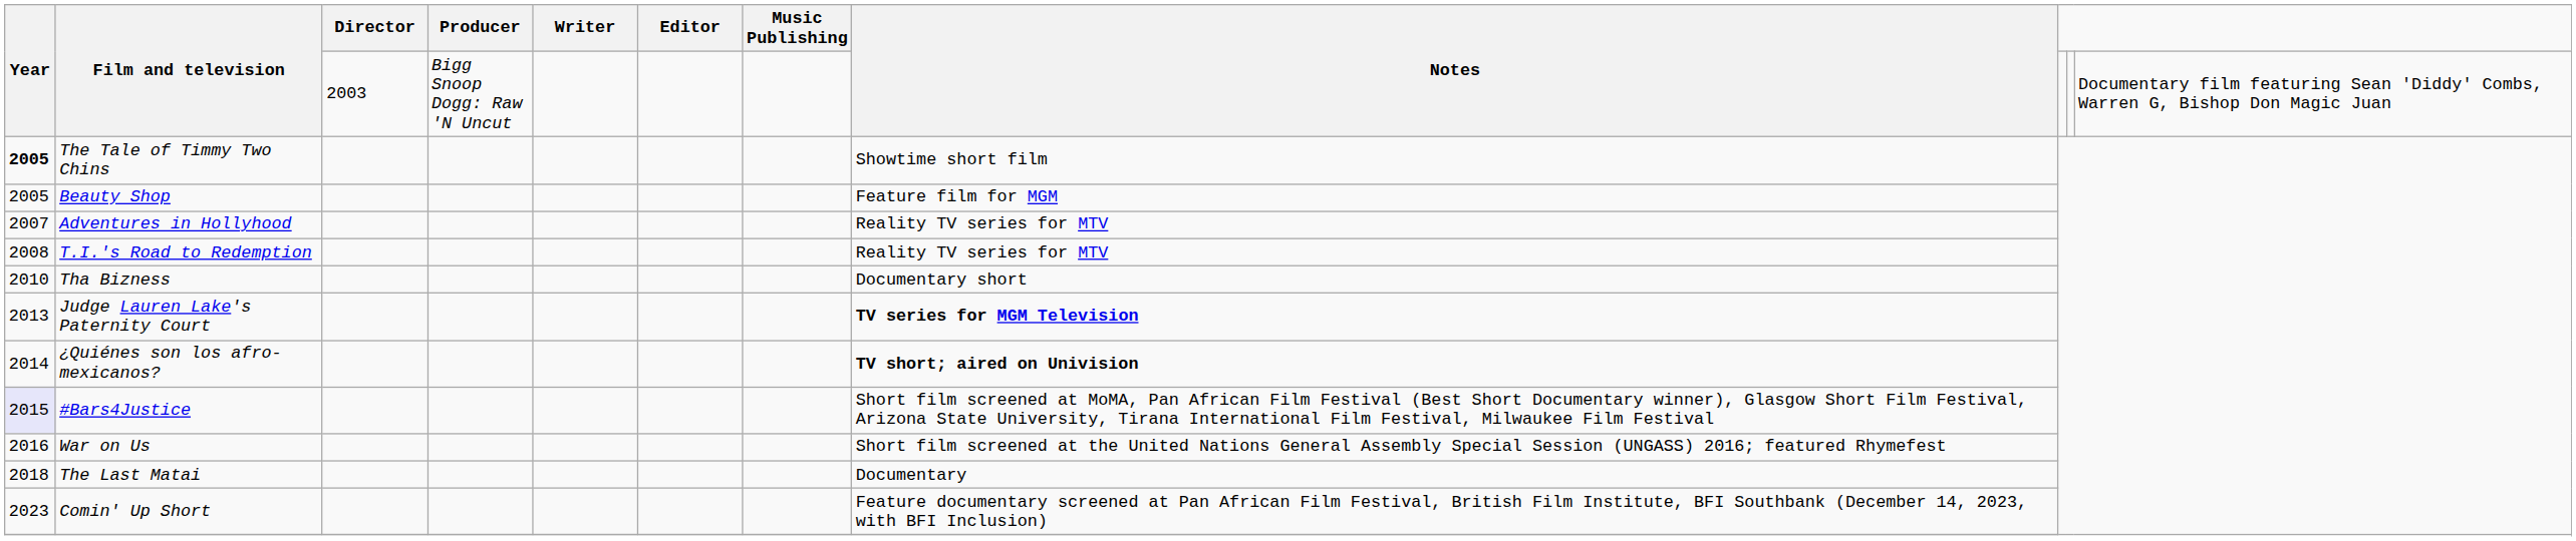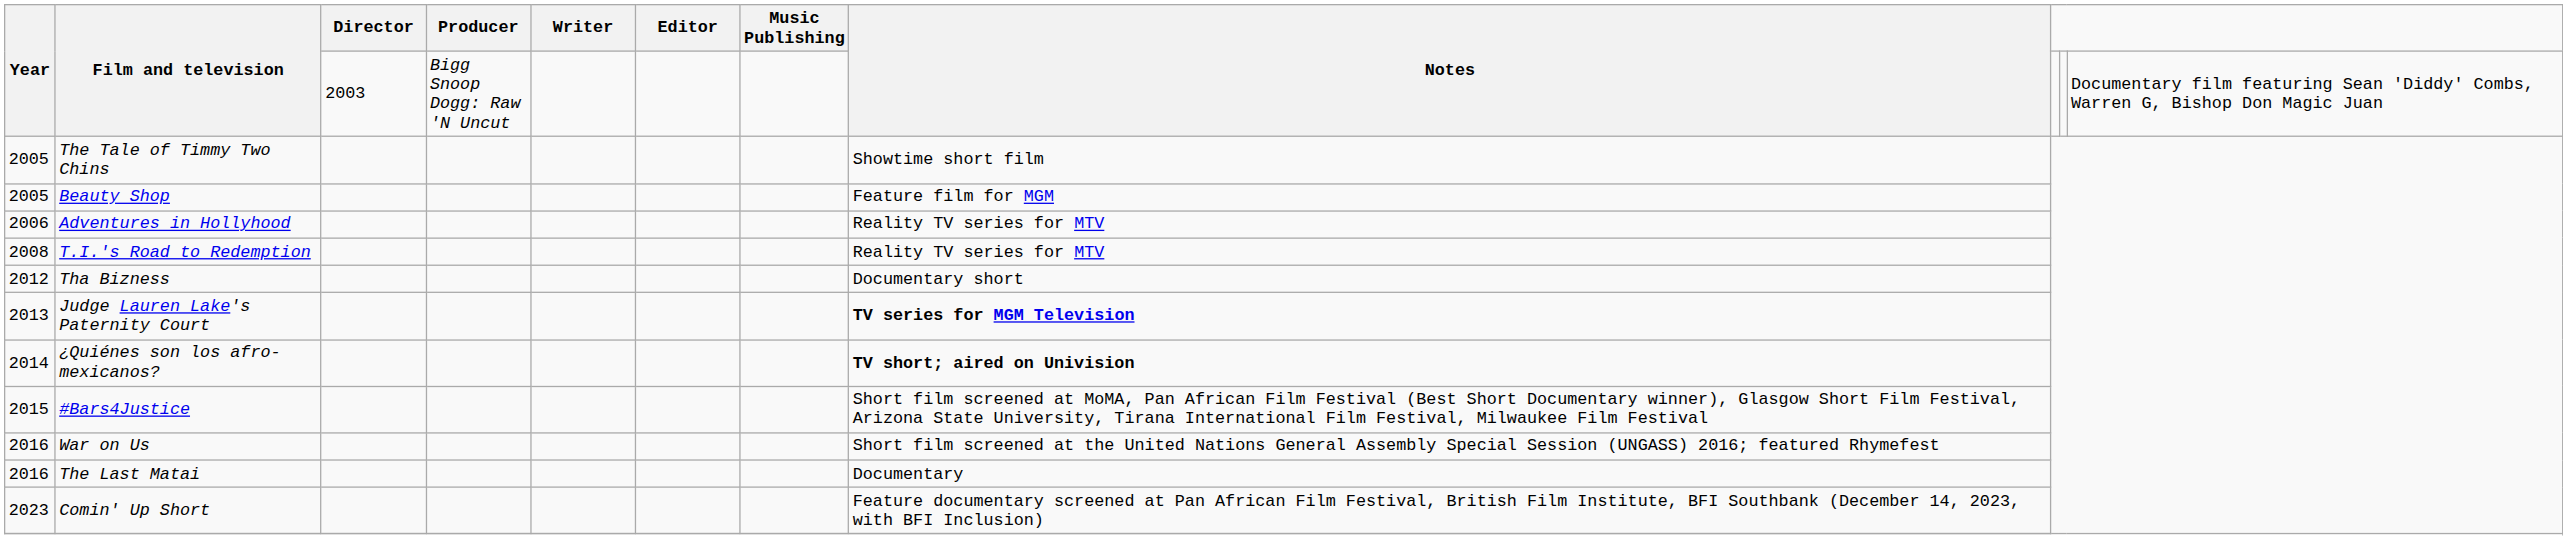The Tale of Timmy Two Chins | Year: bold -> normal
Adventures in Hollyhood | Year: 2007 -> 2006
Tha Bizness | Year: 2010 -> 2012
#Bars4Justice | Year: lavender background -> no background
The Last Matai | Year: 2018 -> 2016
